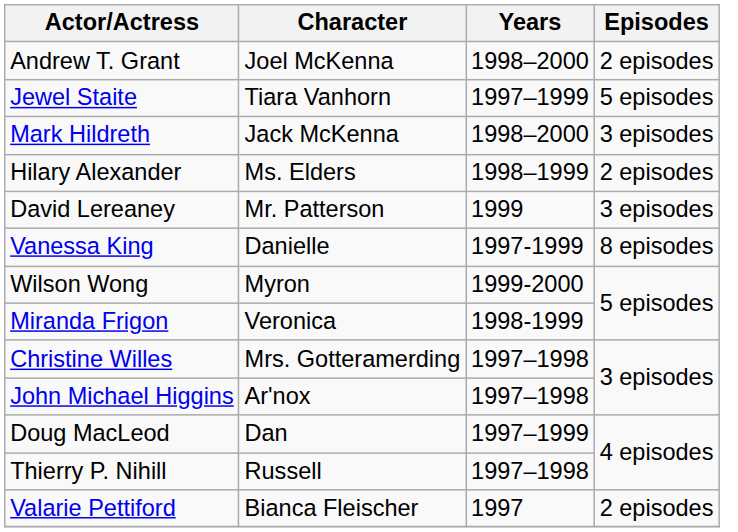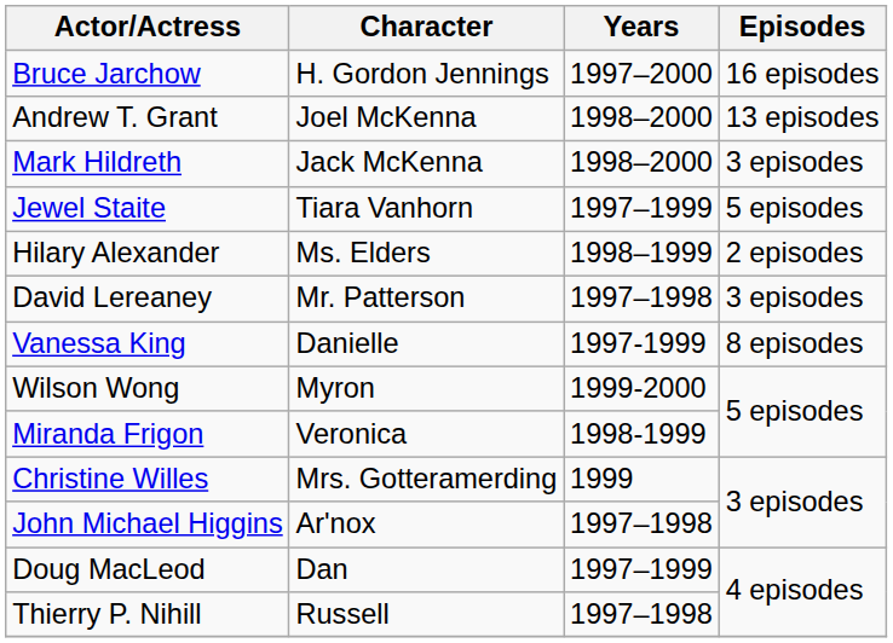+ row: Bruce Jarchow | H. Gordon Jennings | 1997–2000 | 16 episodes
Andrew T. Grant | Episodes: 2 episodes -> 13 episodes
rows swapped: Mark Hildreth <-> Jewel Staite
David Lereaney | Years: 1999 -> 1997–1998
Christine Willes | Years: 1997–1998 -> 1999
- row: Valarie Pettiford | Bianca Fleischer | 1997 | 2 episodes
